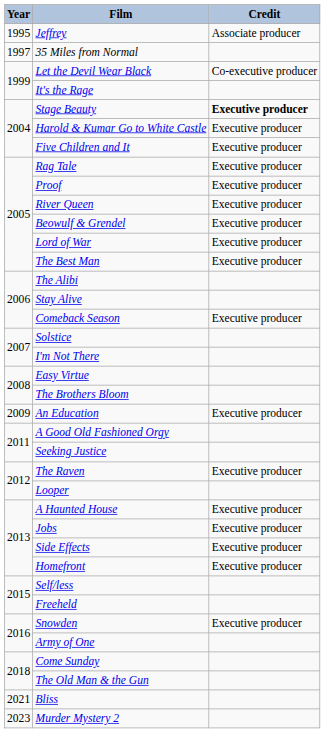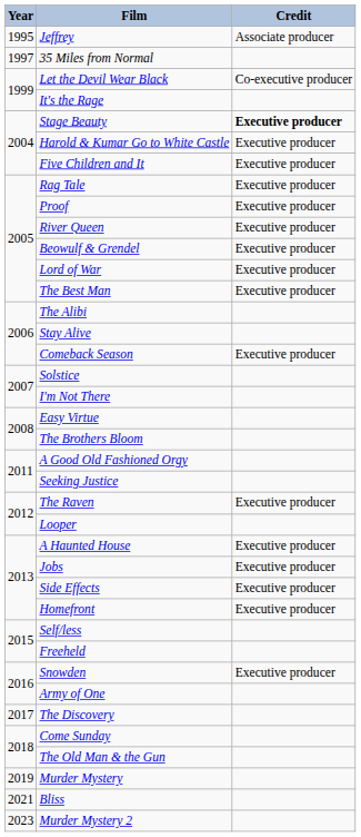- row: 2009 | An Education | Executive producer
+ row: 2017 | The Discovery
+ row: 2019 | Murder Mystery
